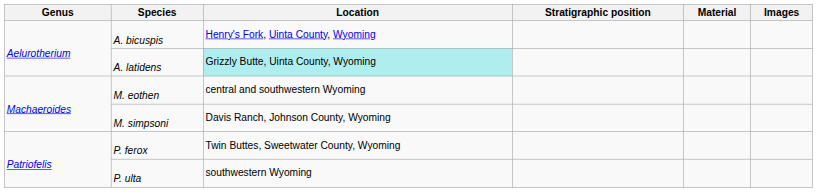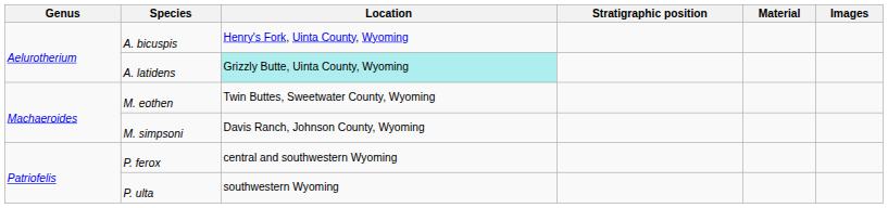M. eothen | Location: central and southwestern Wyoming -> Twin Buttes, Sweetwater County, Wyoming
P. ferox | Location: Twin Buttes, Sweetwater County, Wyoming -> central and southwestern Wyoming
